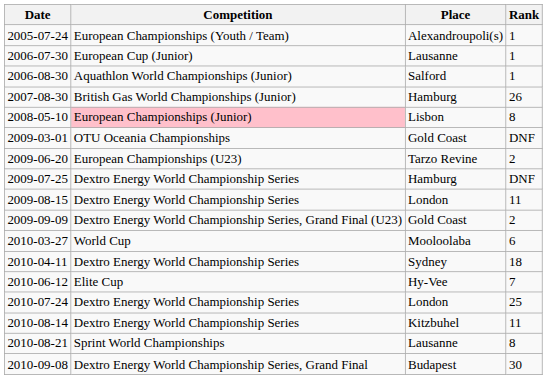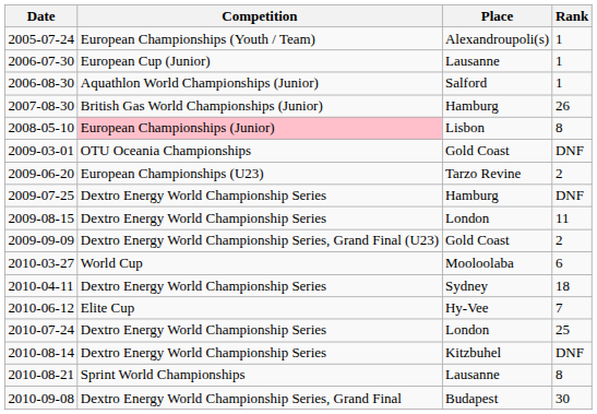2010-08-14 | Rank: 11 -> DNF
